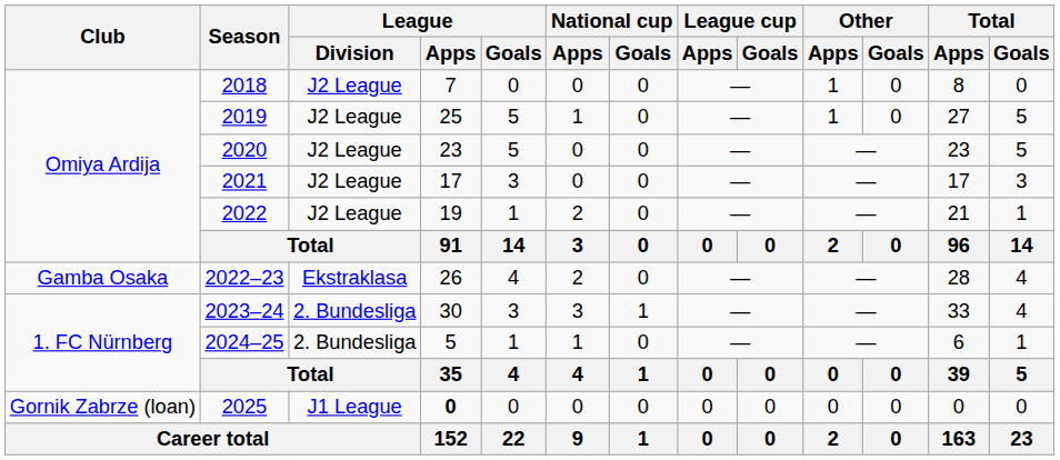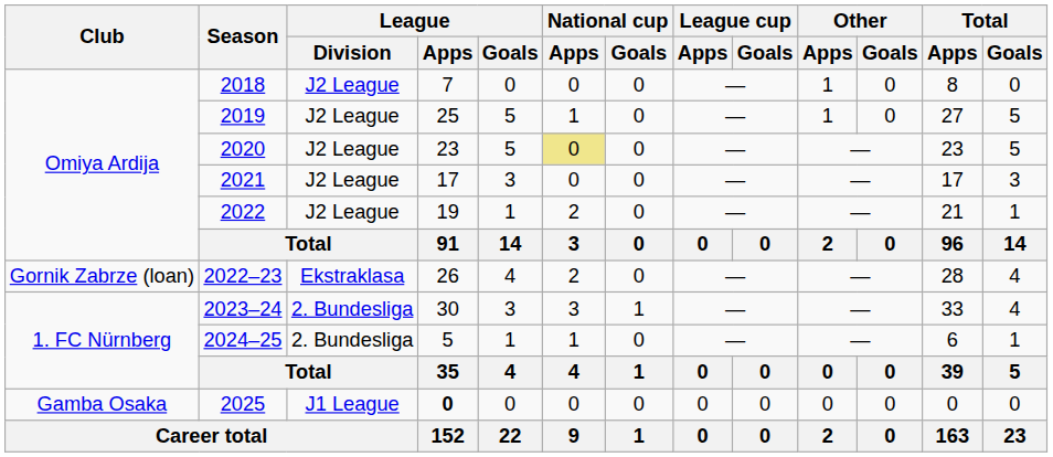2020 | National cup / Apps: no background -> khaki background
2022–23 | Club: Gamba Osaka -> Gornik Zabrze (loan)
2025 | Club: Gornik Zabrze (loan) -> Gamba Osaka
